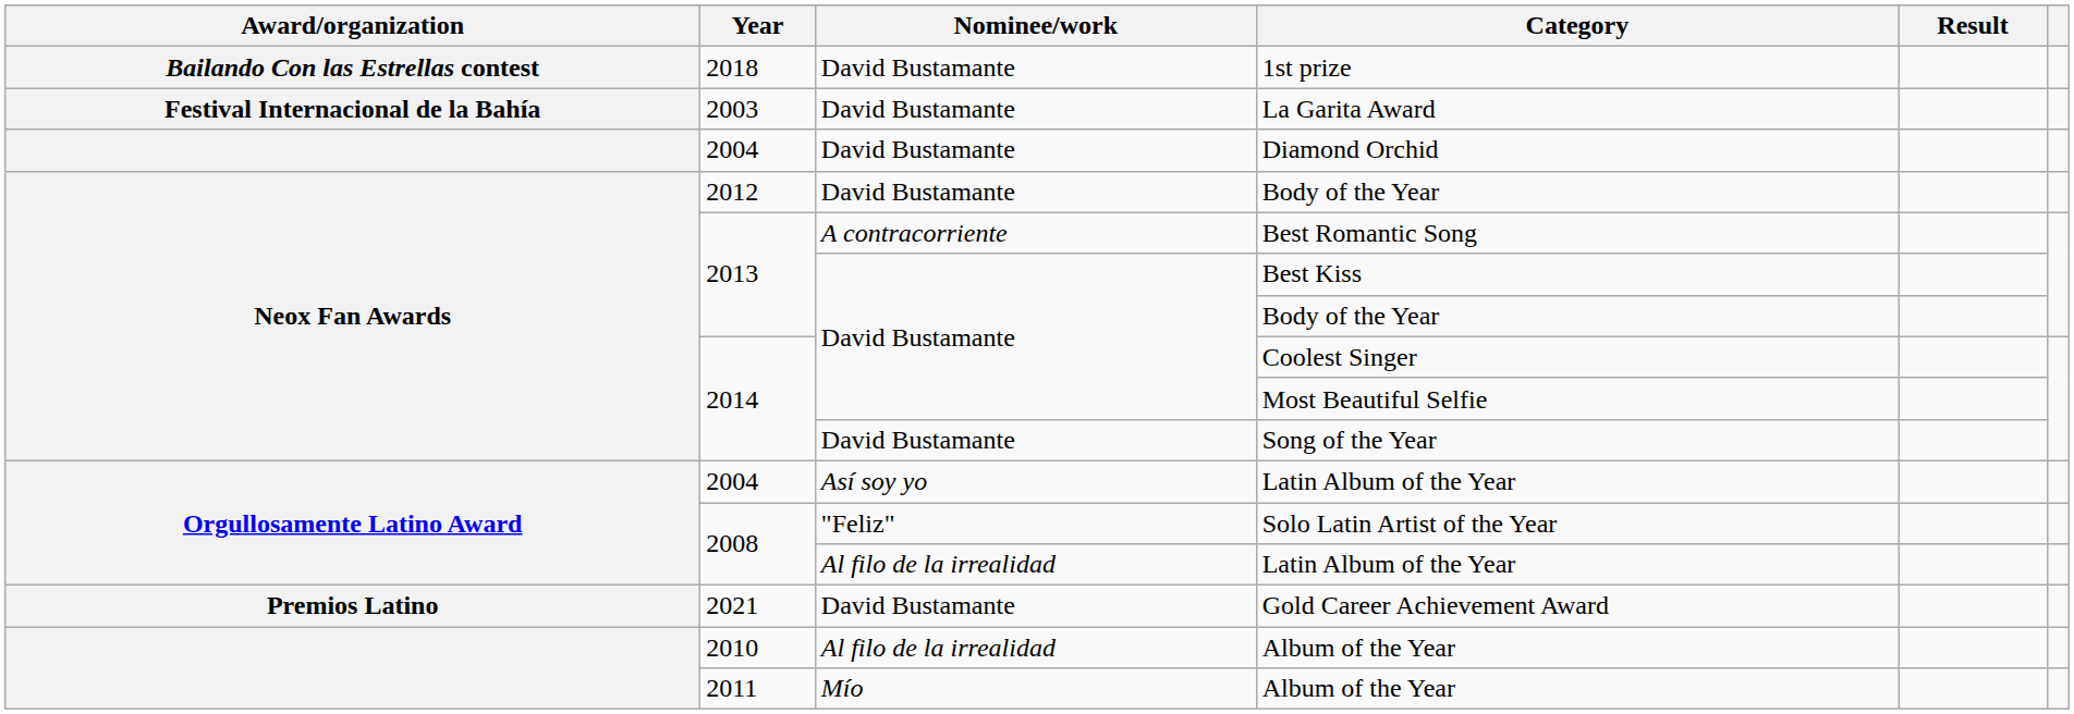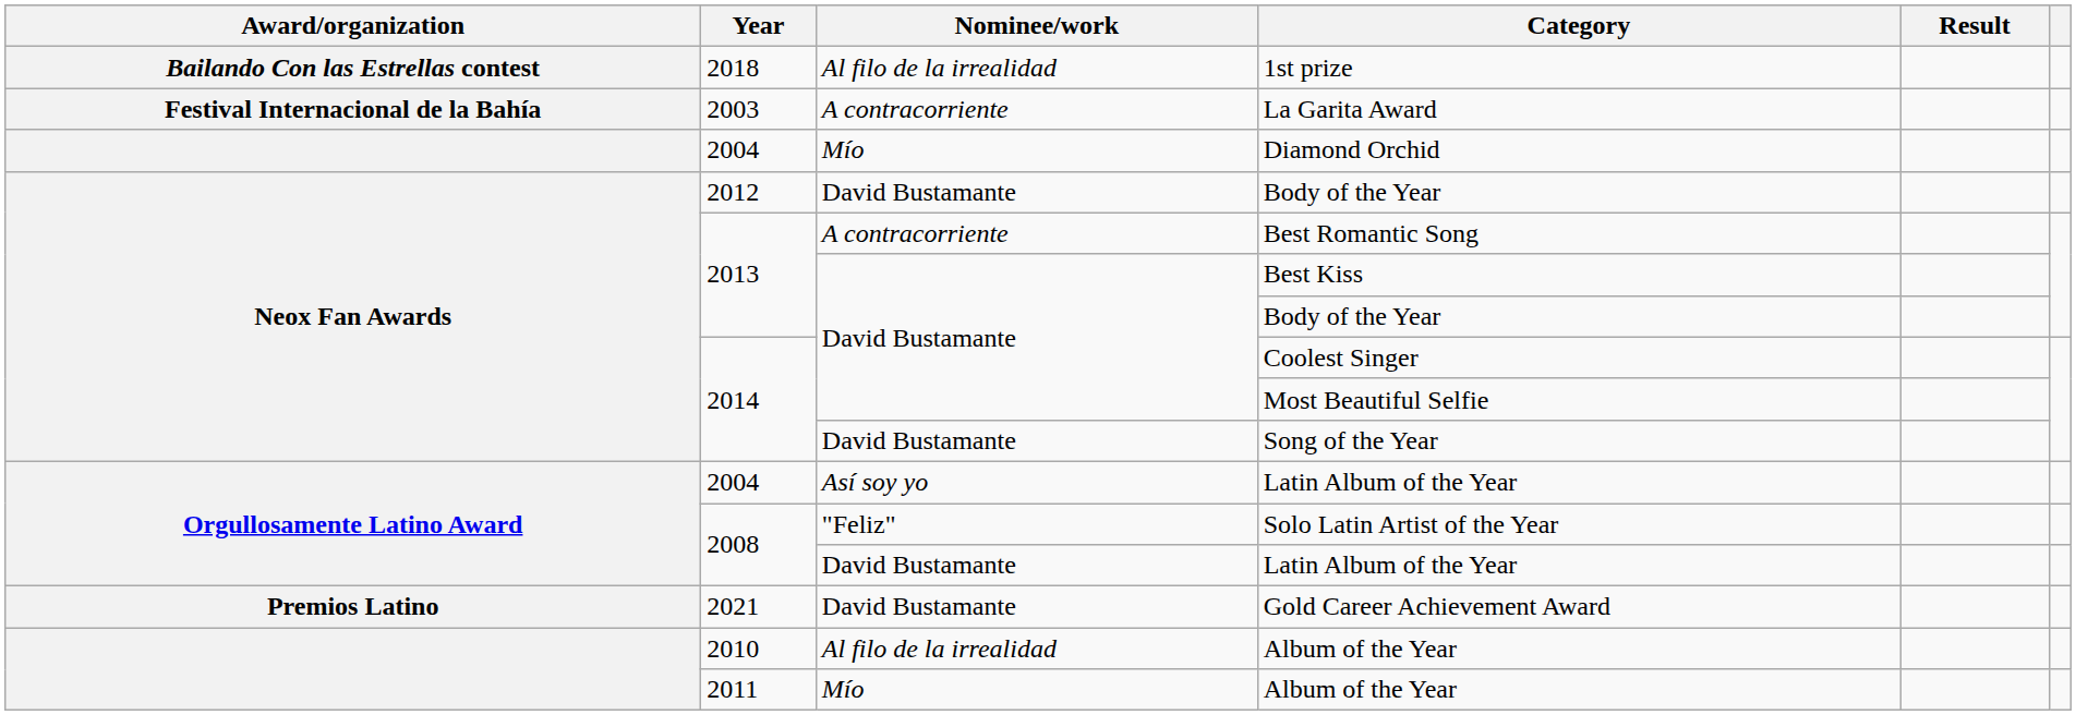1st prize | Nominee/work: David Bustamante -> Al filo de la irrealidad
La Garita Award | Nominee/work: David Bustamante -> A contracorriente
Diamond Orchid | Nominee/work: David Bustamante -> Mío
2008 / Latin Album of the Year | Nominee/work: Al filo de la irrealidad -> David Bustamante
